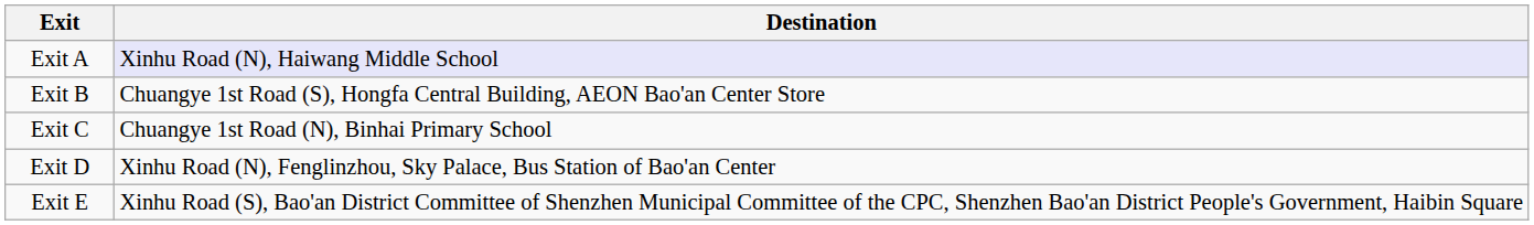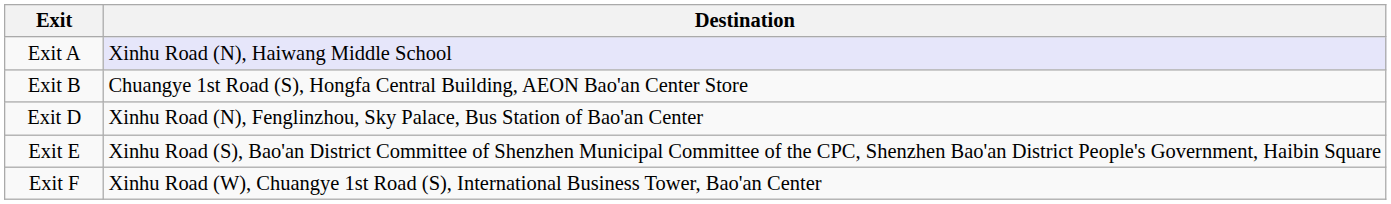- row: Exit C | Chuangye 1st Road (N), Binhai Primary School
+ row: Exit F | Xinhu Road (W), Chuangye 1st Road (S), International Business Tower, Bao'an Center
